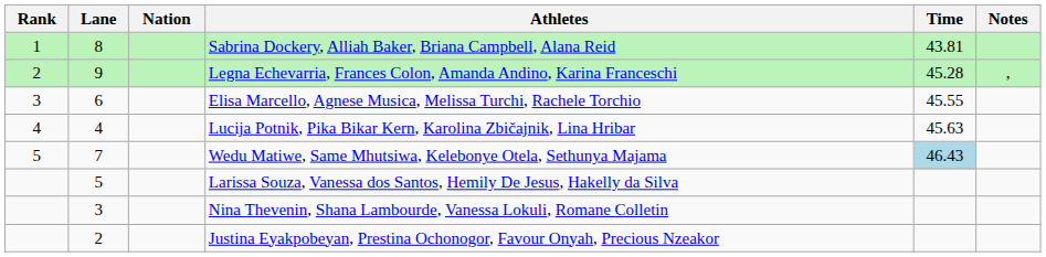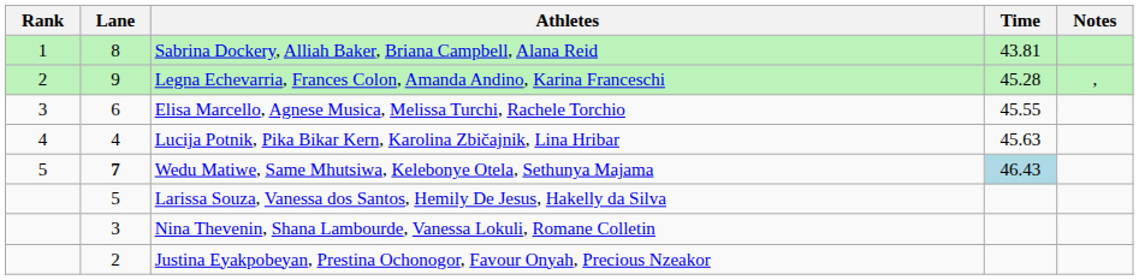- column: Nation
Wedu Matiwe, Same Mhutsiwa, Kelebonye Otela, Sethunya Majama | Lane: normal -> bold
